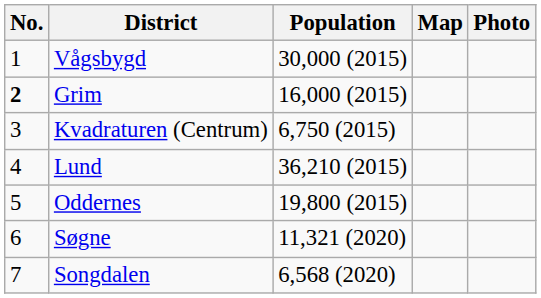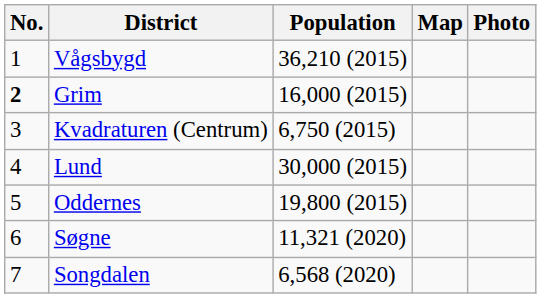Vågsbygd | Population: 30,000 (2015) -> 36,210 (2015)
Lund | Population: 36,210 (2015) -> 30,000 (2015)
